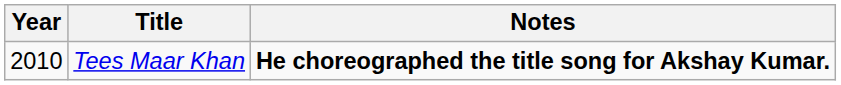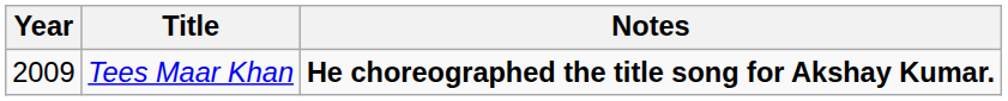Tees Maar Khan | Year: 2010 -> 2009
